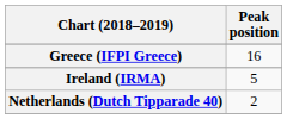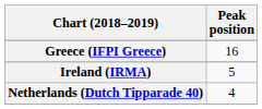Netherlands (Dutch Tipparade 40) | Peak position: 2 -> 4
